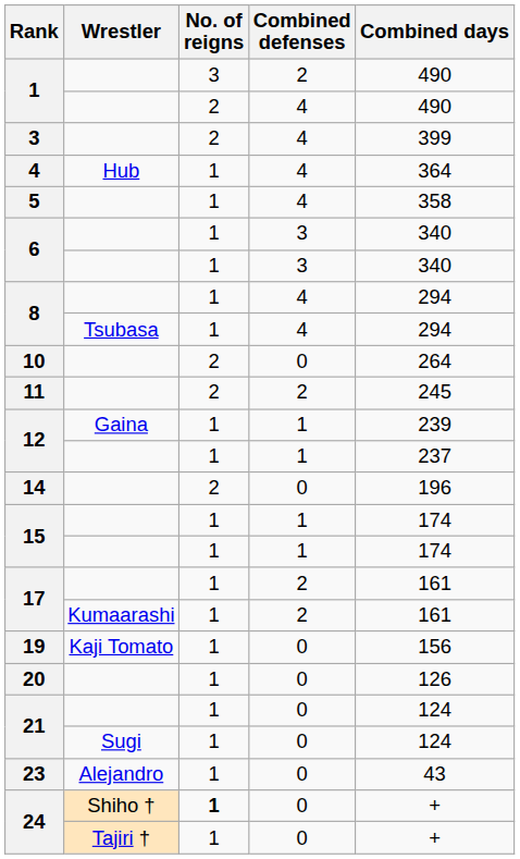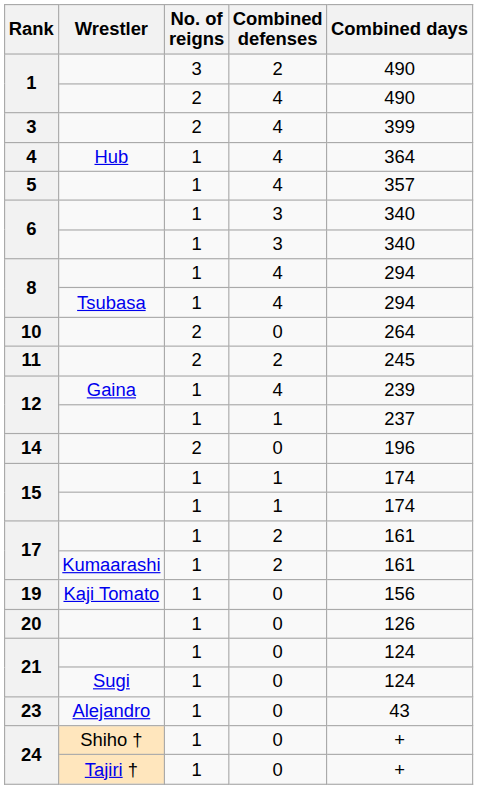5 | Combined days: 358 -> 357
12 / Gaina | Combined defenses: 1 -> 4
24 / Shiho † | No. of reigns: bold -> normal
